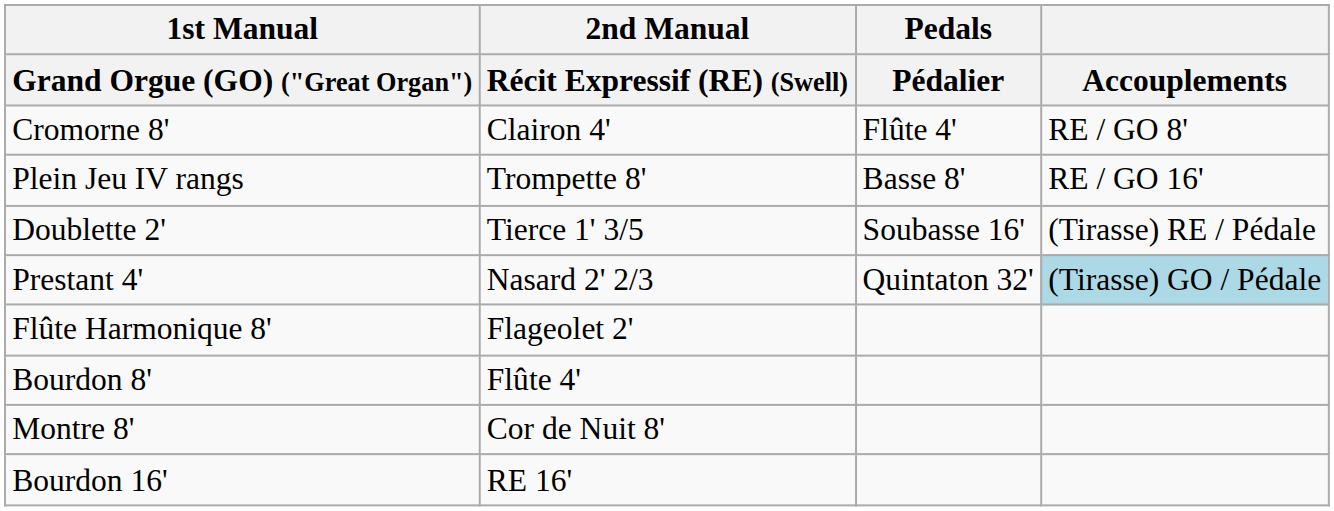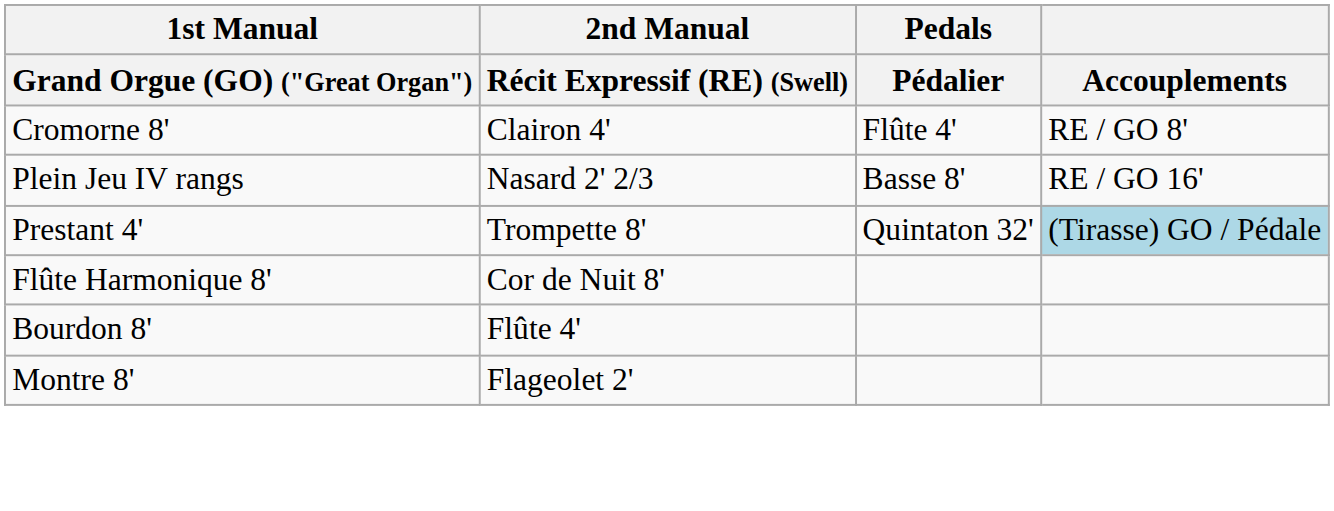Plein Jeu IV rangs | 2nd Manual / Récit Expressif (RE) (Swell): Trompette 8' -> Nasard 2' 2/3
- row: Doublette 2' | Tierce 1' 3/5 | Soubasse 16' | (Tirasse) RE / Pédale
Prestant 4' | 2nd Manual / Récit Expressif (RE) (Swell): Nasard 2' 2/3 -> Trompette 8'
Flûte Harmonique 8' | 2nd Manual / Récit Expressif (RE) (Swell): Flageolet 2' -> Cor de Nuit 8'
Montre 8' | 2nd Manual / Récit Expressif (RE) (Swell): Cor de Nuit 8' -> Flageolet 2'
- row: Bourdon 16' | RE 16'
